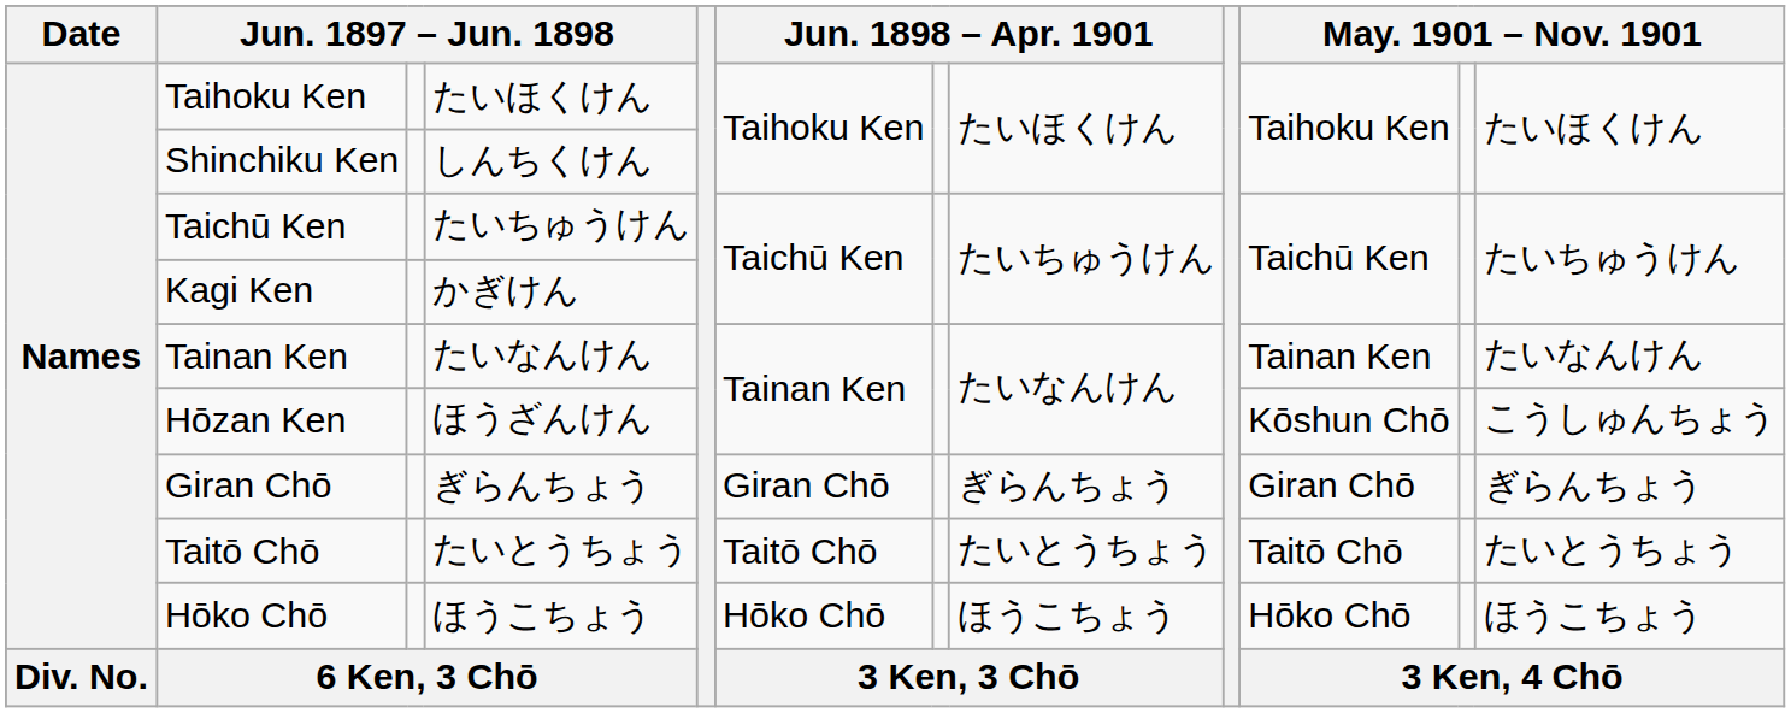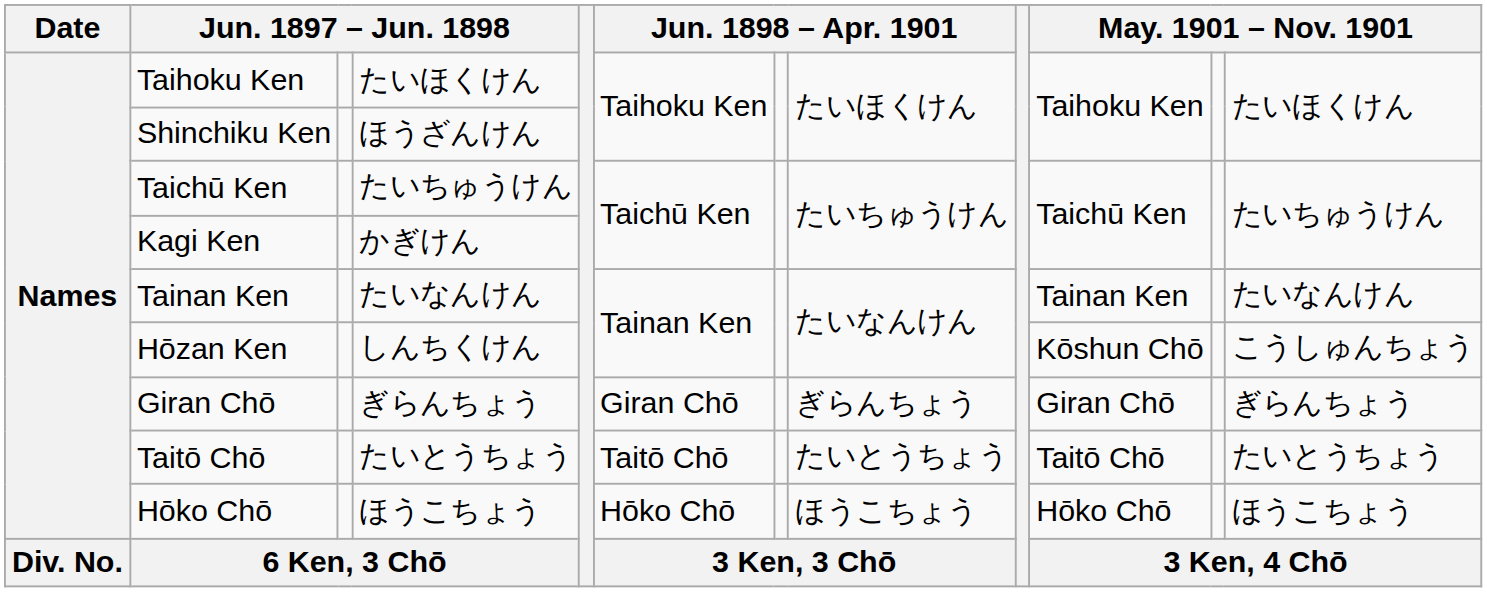Shinchiku Ken | column 4: しんちくけん -> ほうざんけん
Hōzan Ken | column 4: ほうざんけん -> しんちくけん
